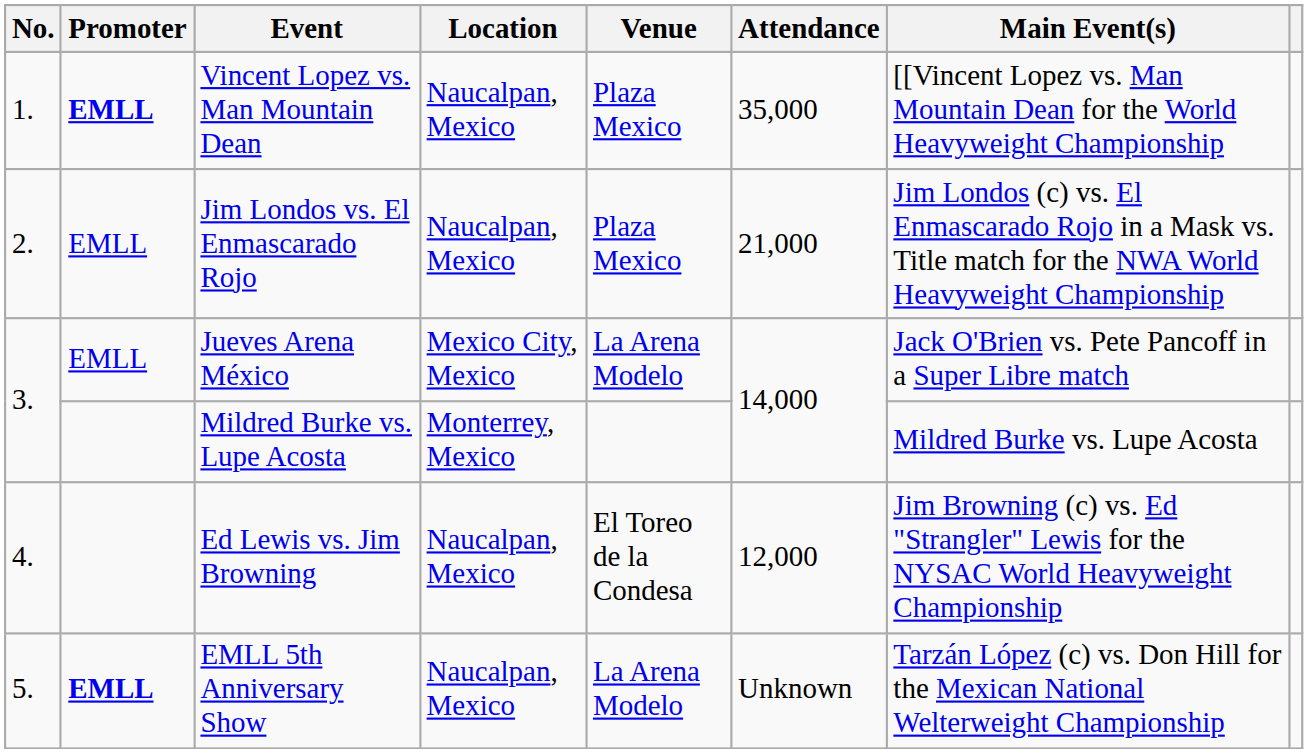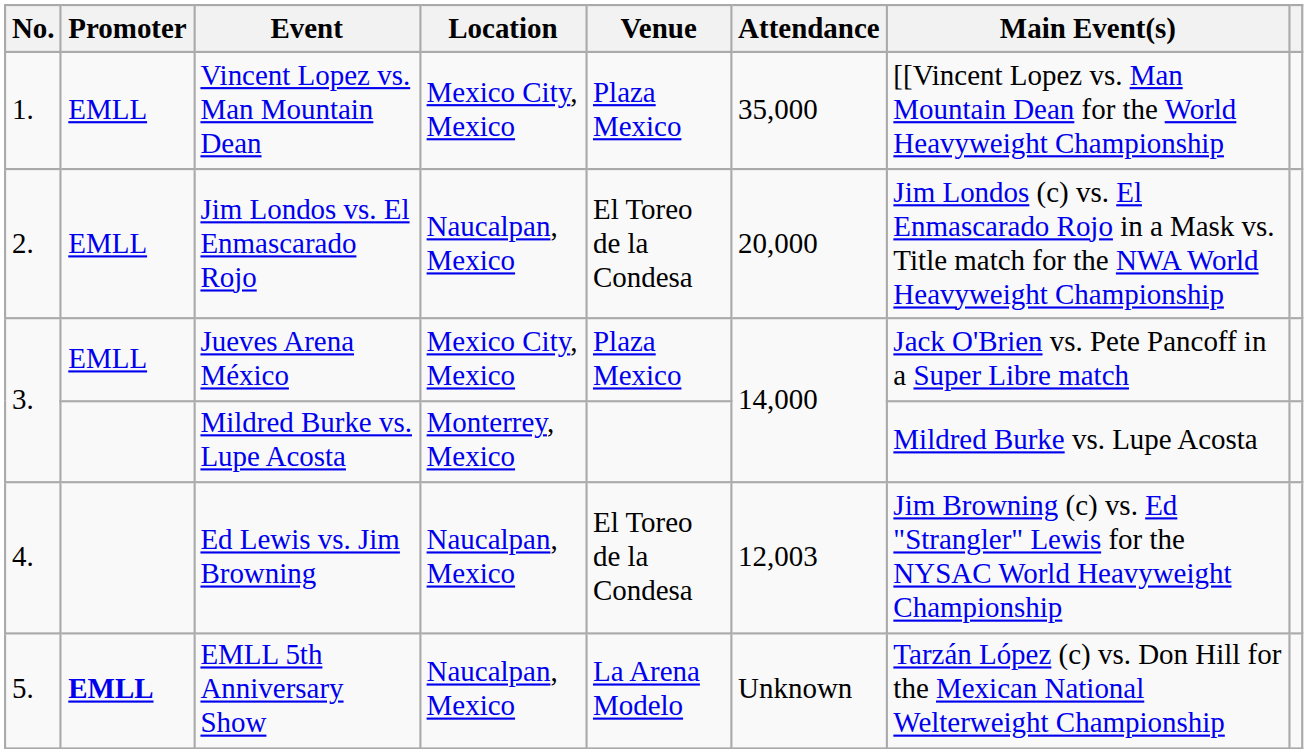Vincent Lopez vs. Man Mountain Dean | Promoter: bold -> normal
Vincent Lopez vs. Man Mountain Dean | Location: Naucalpan, Mexico -> Mexico City, Mexico
Jim Londos vs. El Enmascarado Rojo | Venue: Plaza Mexico -> El Toreo de la Condesa
Jim Londos vs. El Enmascarado Rojo | Attendance: 21,000 -> 20,000
Jueves Arena México | Venue: La Arena Modelo -> Plaza Mexico
Ed Lewis vs. Jim Browning | Attendance: 12,000 -> 12,003
